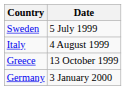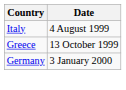- row: Sweden | 5 July 1999
